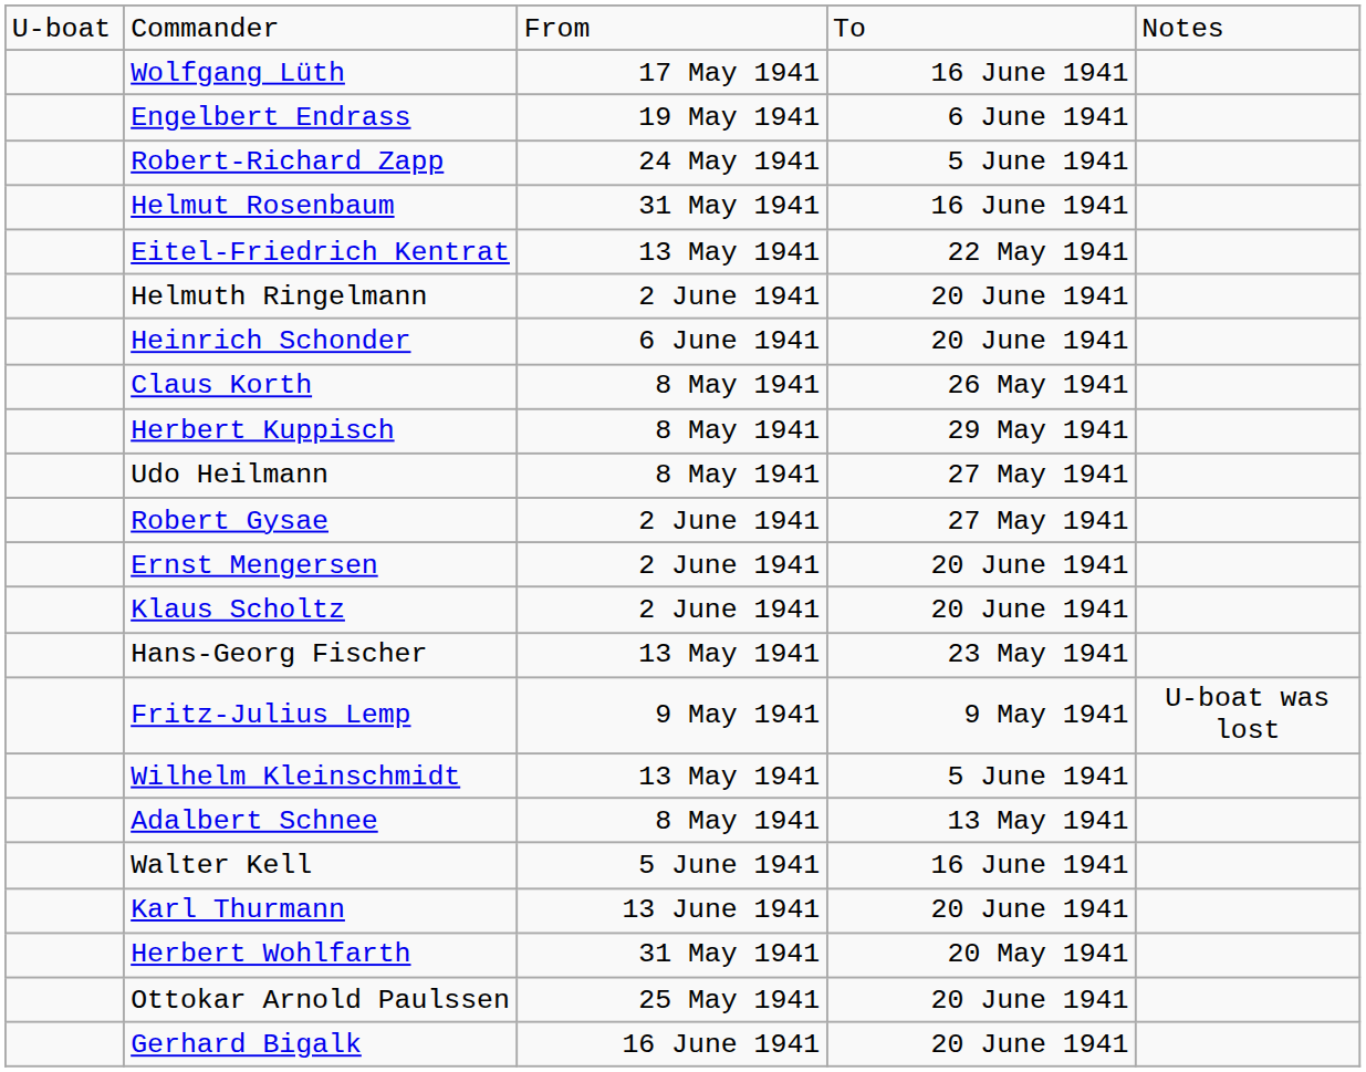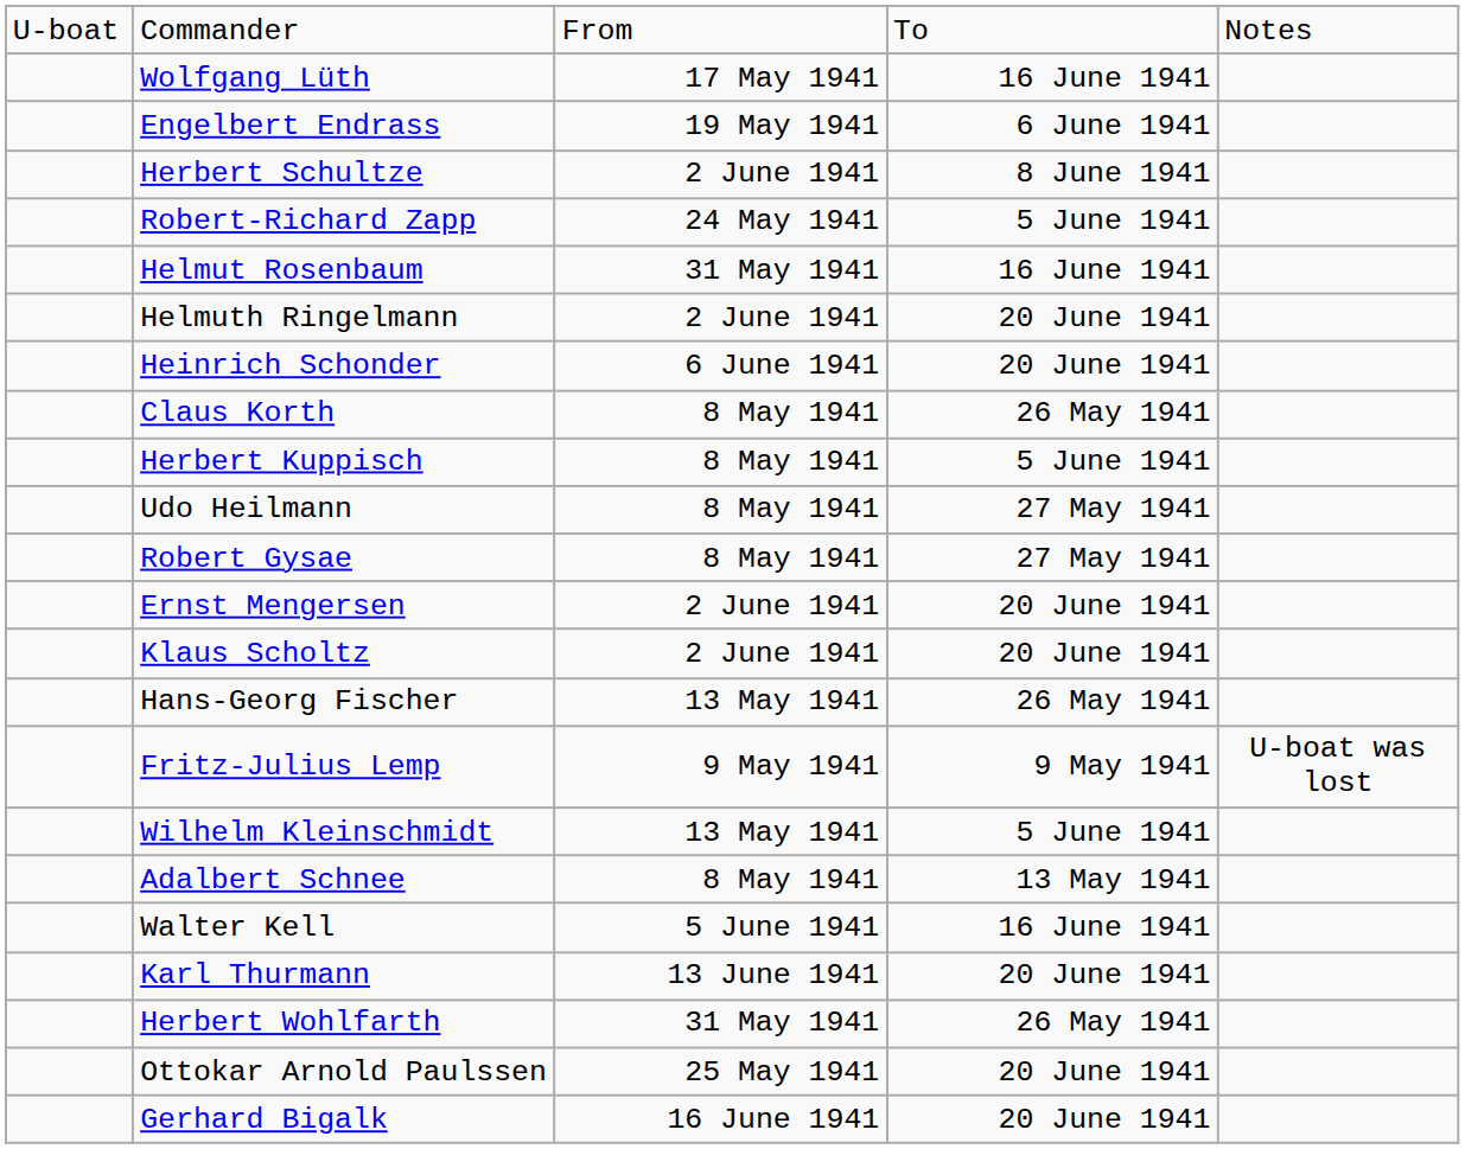+ row: Herbert Schultze | 2 June 1941 | 8 June 1941
- row: Eitel-Friedrich Kentrat | 13 May 1941 | 22 May 1941
Herbert Kuppisch | column 4: 29 May 1941 -> 5 June 1941
Robert Gysae | column 3: 2 June 1941 -> 8 May 1941
Hans-Georg Fischer | column 4: 23 May 1941 -> 26 May 1941
Herbert Wohlfarth | column 4: 20 May 1941 -> 26 May 1941
